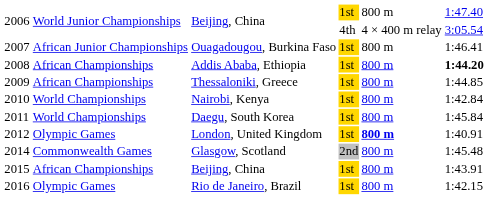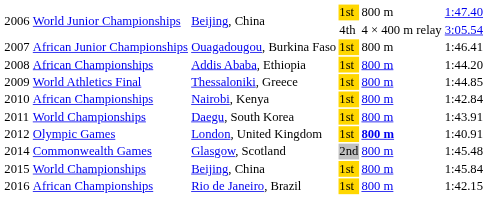Addis Ababa, Ethiopia | column 6: bold -> normal
Thessaloniki, Greece | column 2: African Championships -> World Athletics Final
Nairobi, Kenya | column 2: World Championships -> African Championships
Daegu, South Korea | column 6: 1:45.84 -> 1:43.91
2015 / Beijing, China | column 2: African Championships -> World Championships
2015 / Beijing, China | column 6: 1:43.91 -> 1:45.84
Rio de Janeiro, Brazil | column 2: Olympic Games -> African Championships
